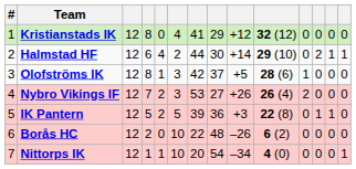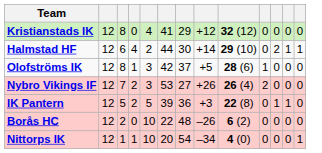- column: # | 1 | 2 | 3 | 4 | 5 | 6 | 7
